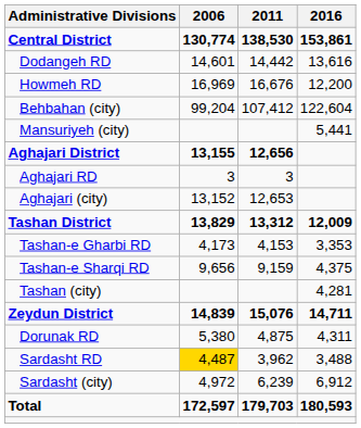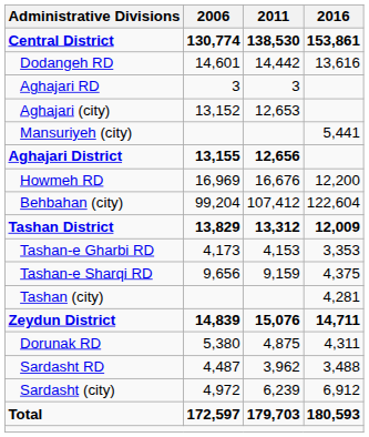rows swapped: Howmeh RD <-> Aghajari RD
rows swapped: Behbahan (city) <-> Aghajari (city)
Sardasht RD | 2006: gold background -> no background
